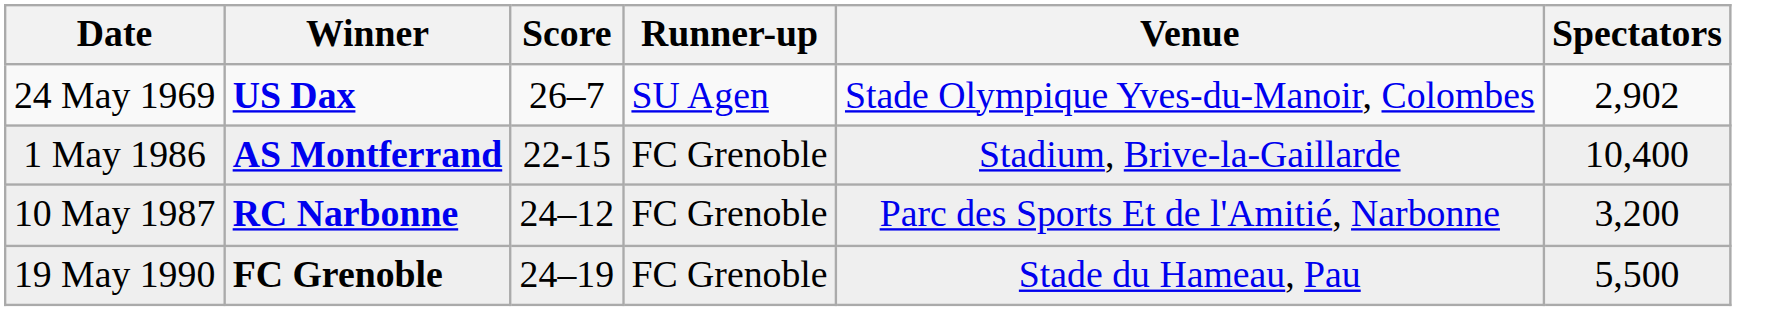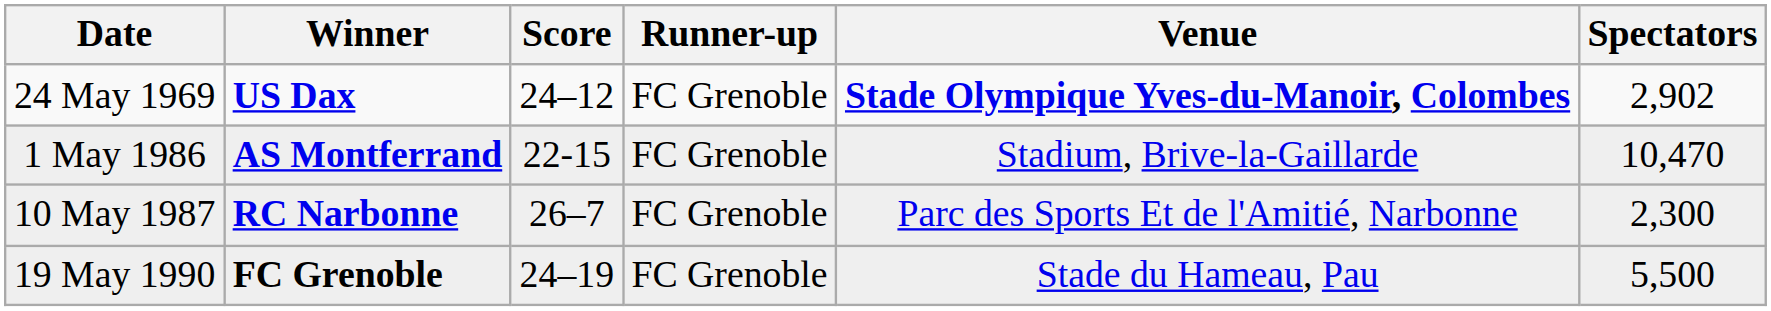24 May 1969 | Score: 26–7 -> 24–12
24 May 1969 | Runner-up: SU Agen -> FC Grenoble
24 May 1969 | Venue: normal -> bold
1 May 1986 | Spectators: 10,400 -> 10,470
10 May 1987 | Score: 24–12 -> 26–7
10 May 1987 | Spectators: 3,200 -> 2,300
